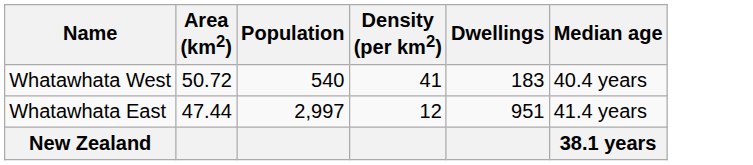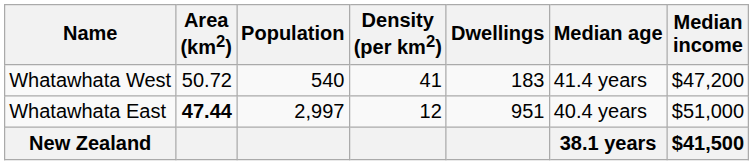+ column: Median income | $47,200 | $51,000 | $41,500
Whatawhata West | Median age: 40.4 years -> 41.4 years
Whatawhata East | Area (km2): normal -> bold
Whatawhata East | Median age: 41.4 years -> 40.4 years
